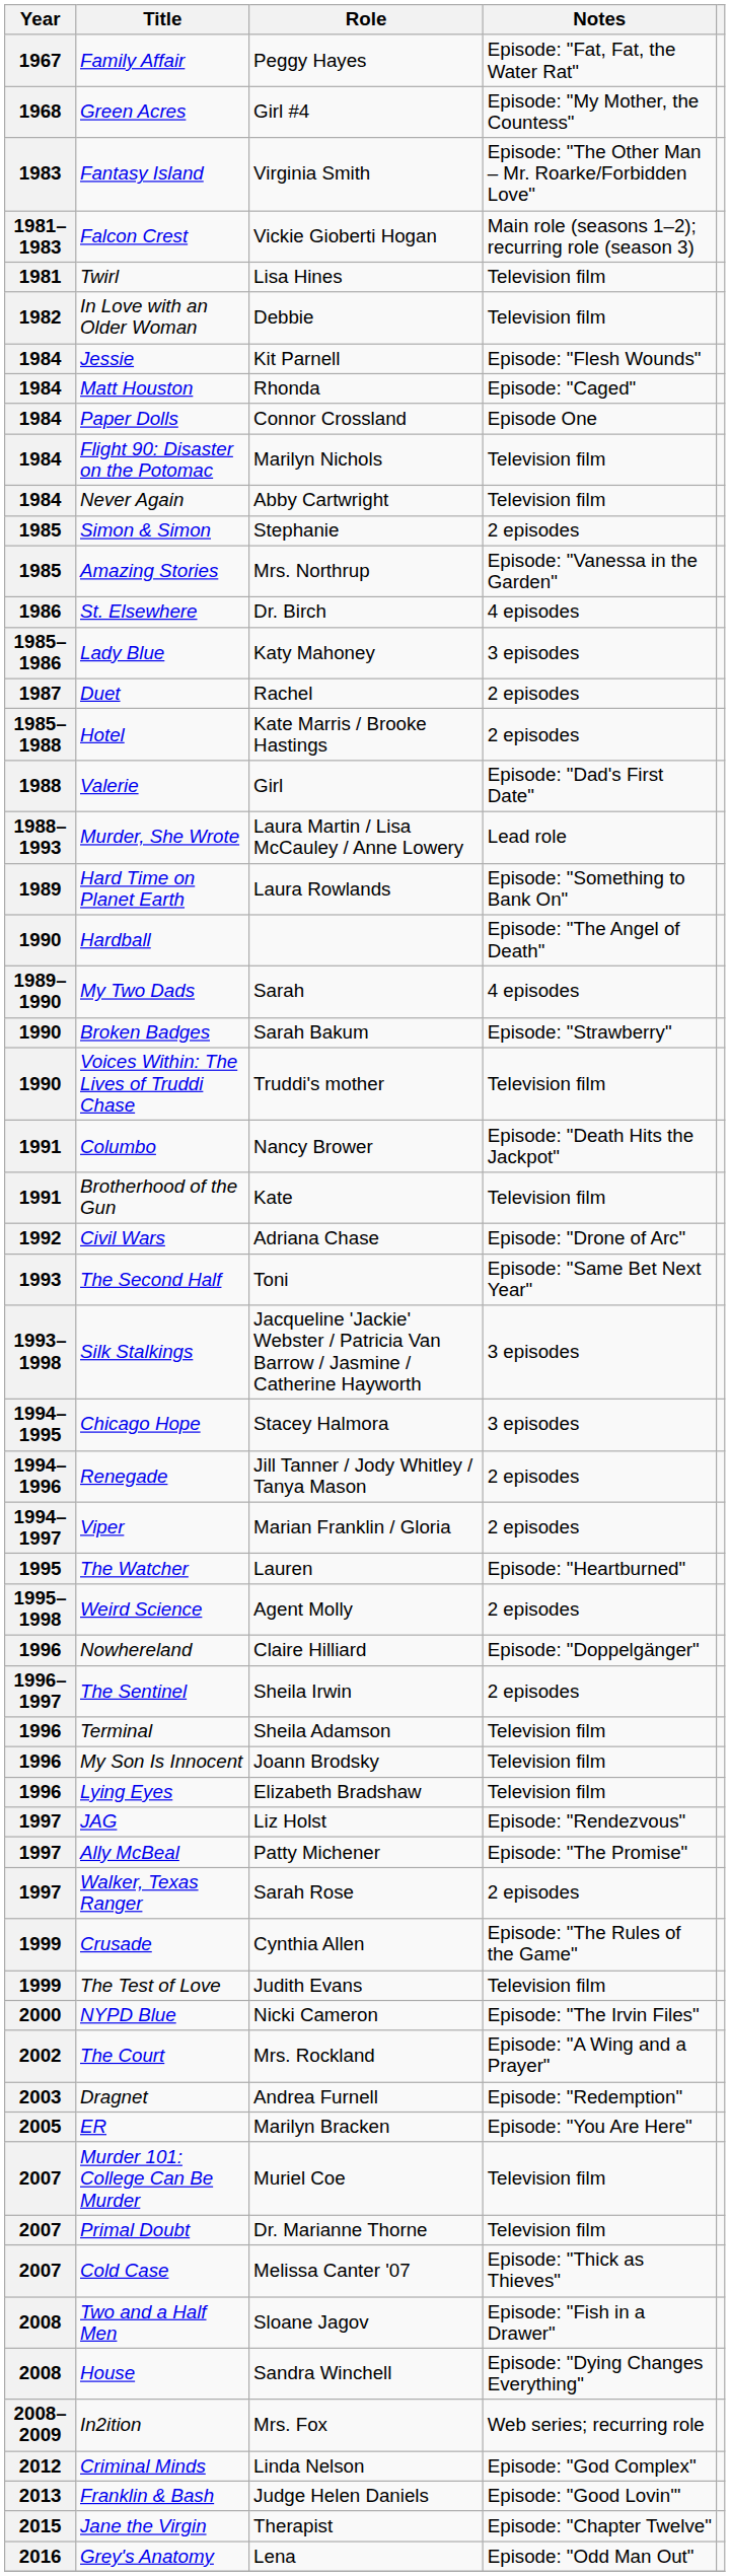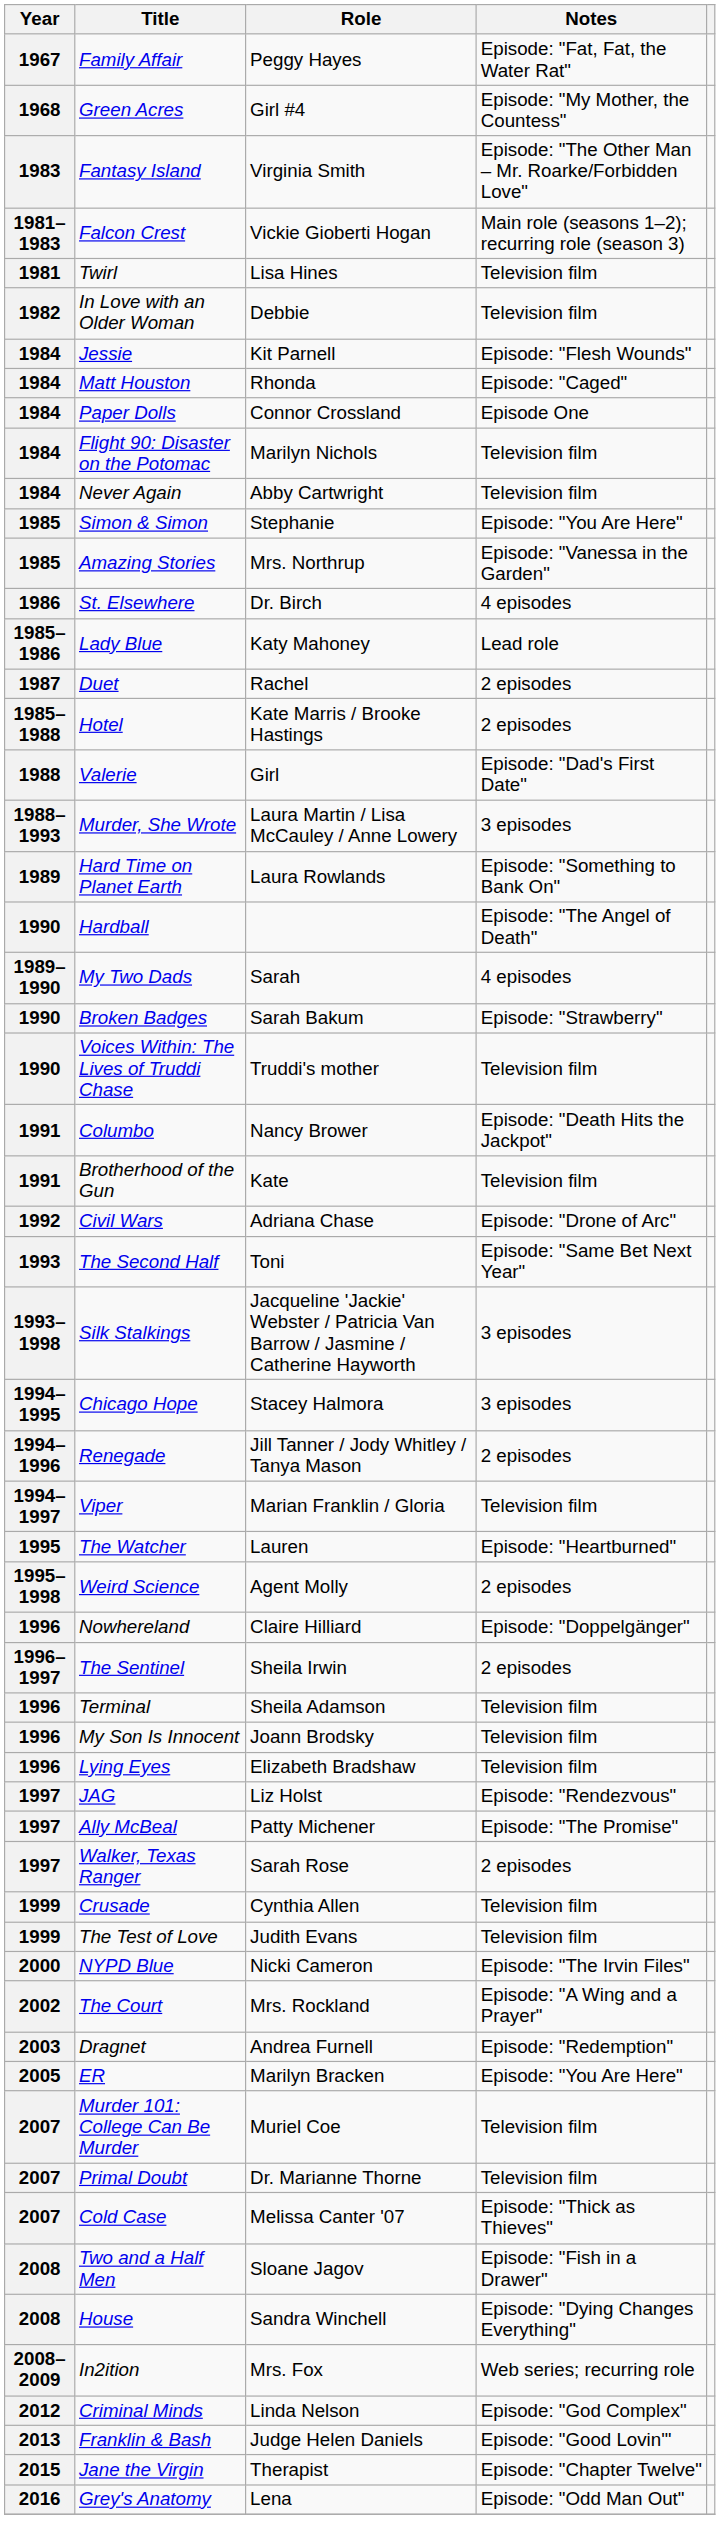Simon & Simon | Notes: 2 episodes -> Episode: "You Are Here"
Lady Blue | Notes: 3 episodes -> Lead role
Murder, She Wrote | Notes: Lead role -> 3 episodes
Viper | Notes: 2 episodes -> Television film
Crusade | Notes: Episode: "The Rules of the Game" -> Television film
